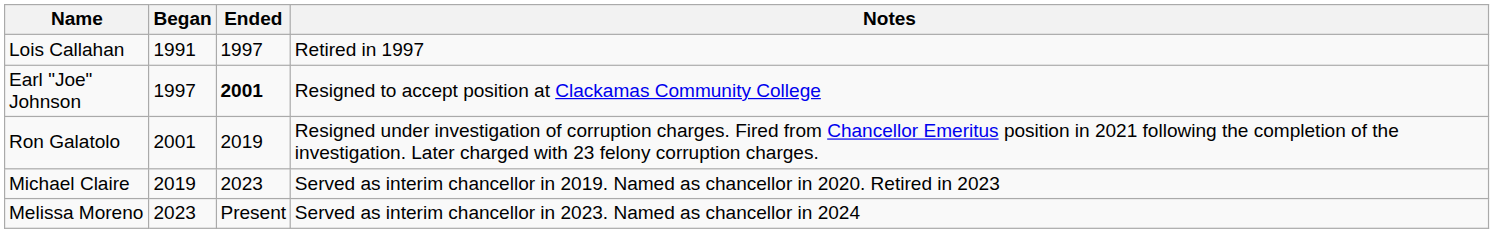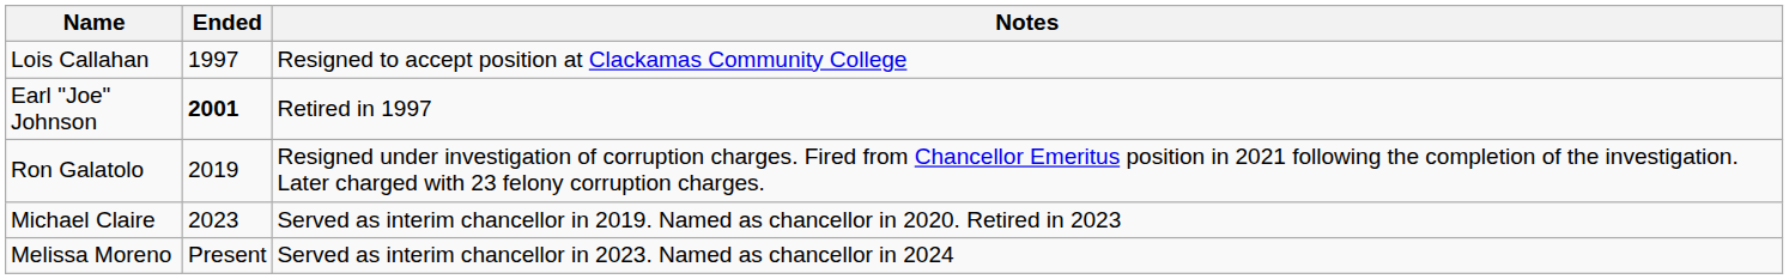- column: Began | 1991 | 1997 | 2001 | 2019 | 2023
Lois Callahan | Notes: Retired in 1997 -> Resigned to accept position at Clackamas Community College
Earl "Joe" Johnson | Notes: Resigned to accept position at Clackamas Community College -> Retired in 1997
